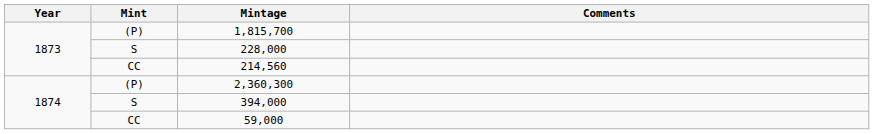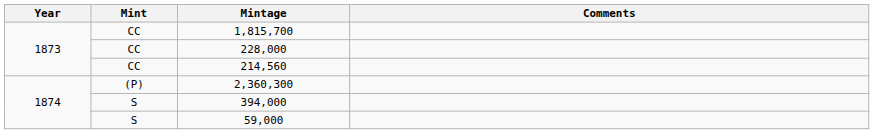1,815,700 | Mint: (P) -> CC
228,000 | Mint: S -> CC
59,000 | Mint: CC -> S
